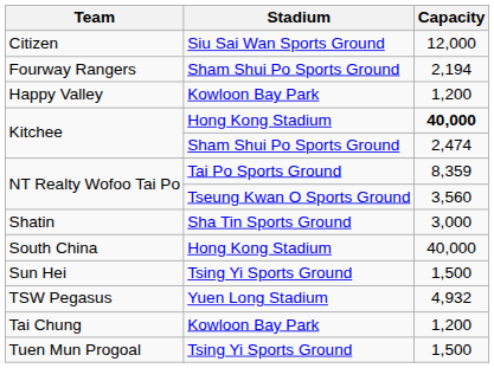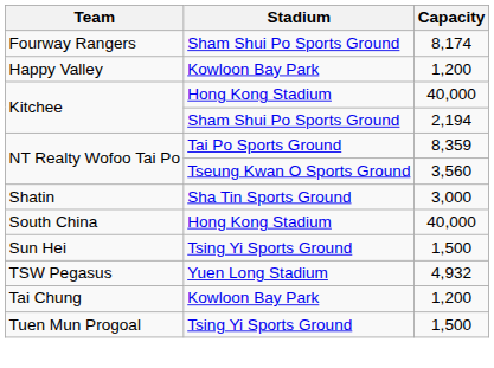- row: Citizen | Siu Sai Wan Sports Ground | 12,000
Fourway Rangers | Capacity: 2,194 -> 8,174
Kitchee / Hong Kong Stadium | Capacity: bold -> normal
Kitchee / Sham Shui Po Sports Ground | Capacity: 2,474 -> 2,194
